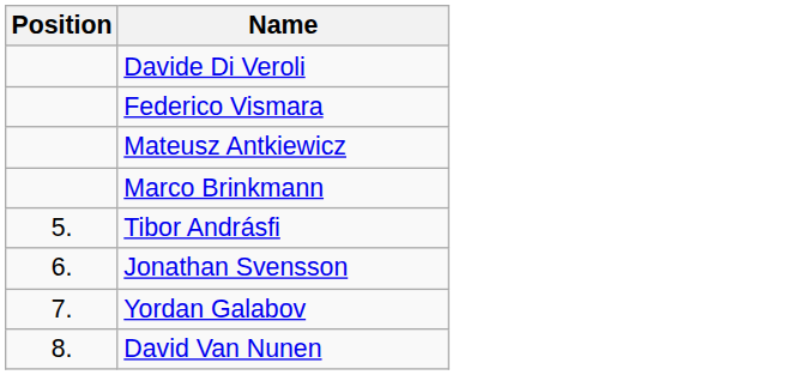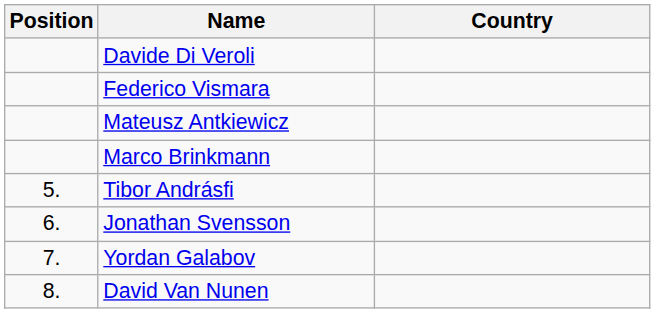+ column: Country
